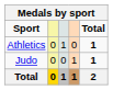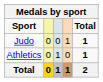rows swapped: Athletics <-> Judo
